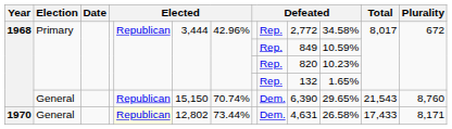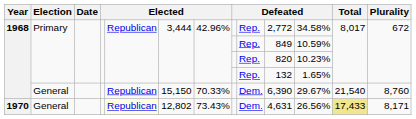1968 / General | column 7: 70.74% -> 70.33%
1968 / General | column 11: 29.65% -> 29.67%
1968 / General | Total: 21,543 -> 21,540
1970 | column 7: 73.44% -> 73.43%
1970 | column 11: 26.58% -> 26.56%
1970 | Total: no background -> khaki background
